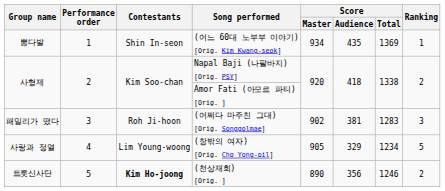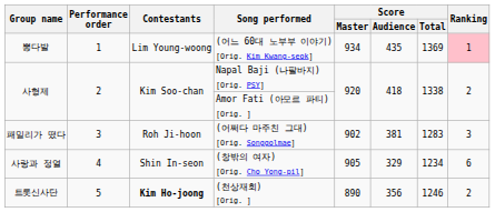(어느 60대 노부부 이야기) [Orig. Kim Kwang-seok] | Contestants: Shin In-seon -> Lim Young-woong
(어느 60대 노부부 이야기) [Orig. Kim Kwang-seok] | Ranking: no background -> pink background
(창밖의 여자) [Orig. Cho Yong-pil] | Contestants: Lim Young-woong -> Shin In-seon
(창밖의 여자) [Orig. Cho Yong-pil] | Ranking: 5 -> 6
